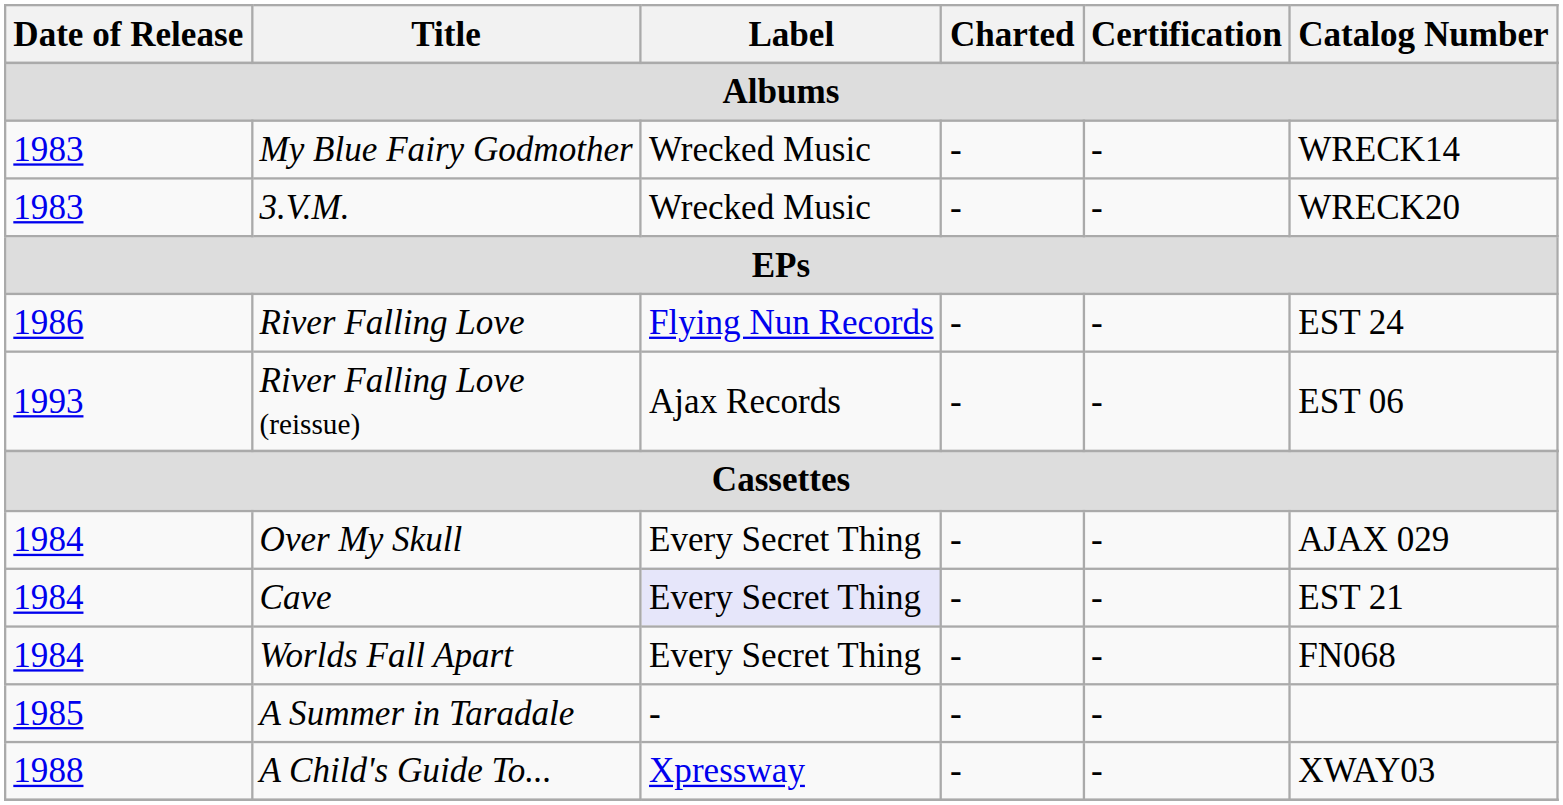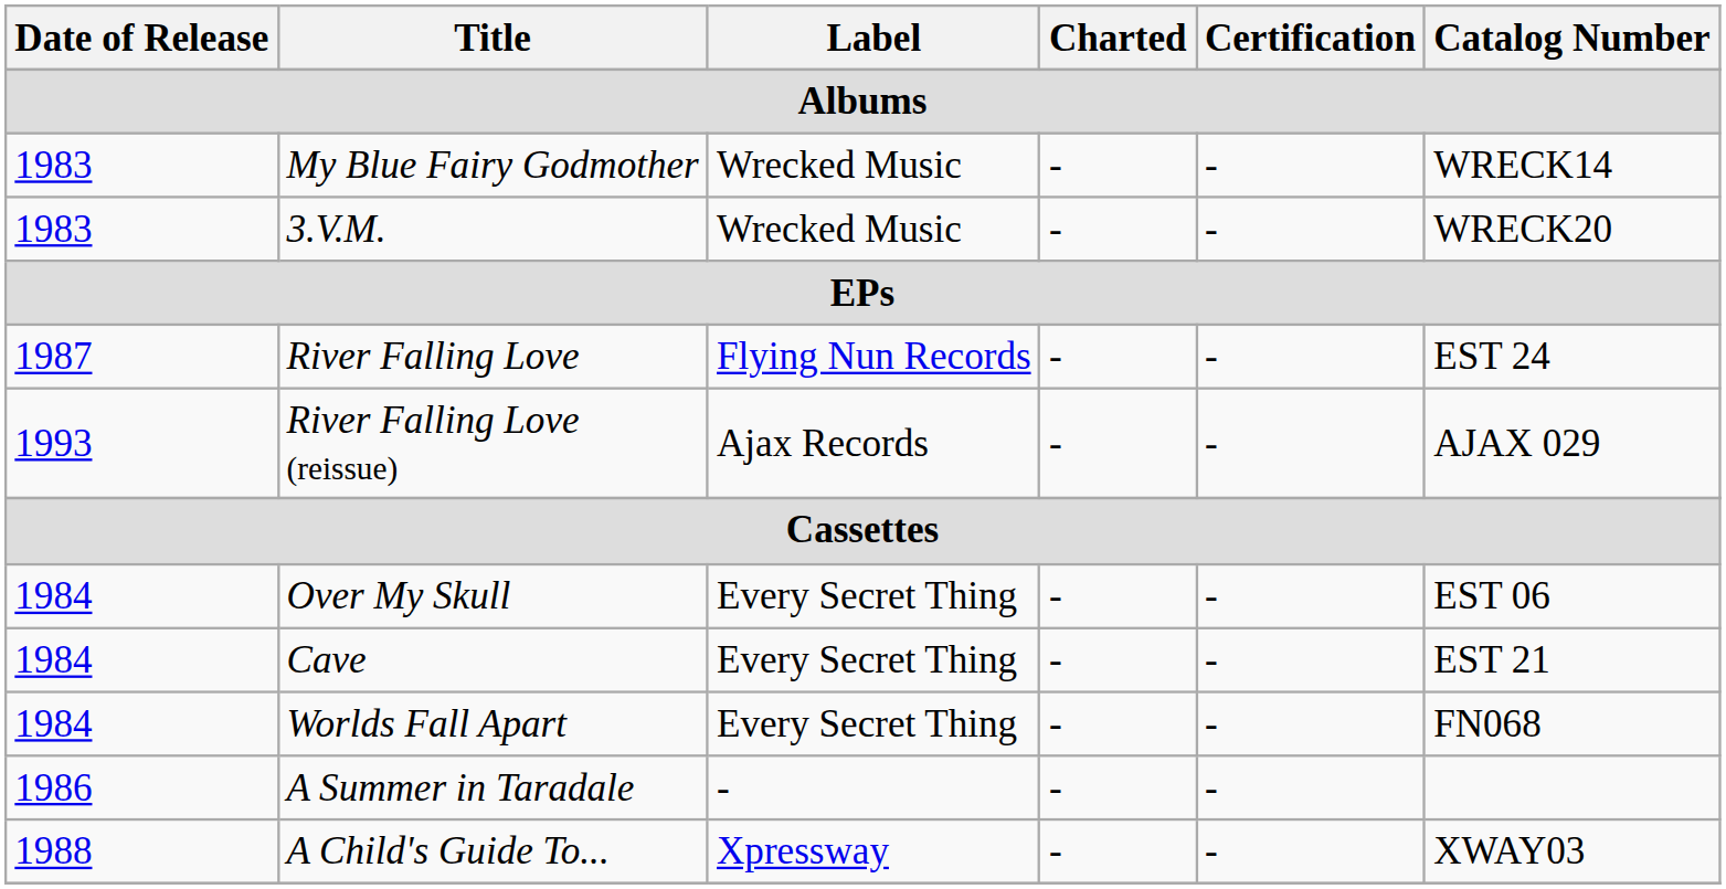River Falling Love | Date of Release: 1986 -> 1987
River Falling Love (reissue) | Catalog Number: EST 06 -> AJAX 029
Over My Skull | Catalog Number: AJAX 029 -> EST 06
Cave | Label: lavender background -> no background
A Summer in Taradale | Date of Release: 1985 -> 1986
